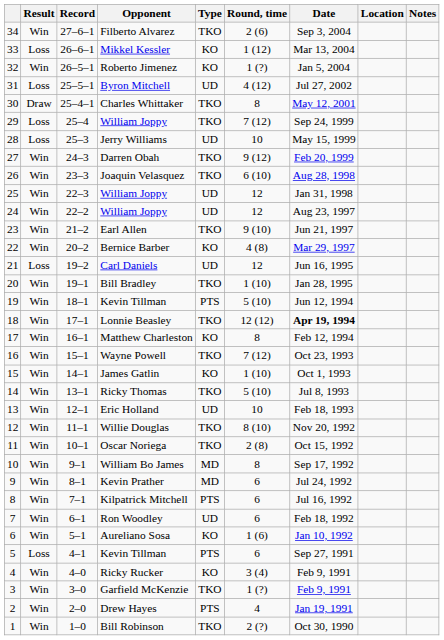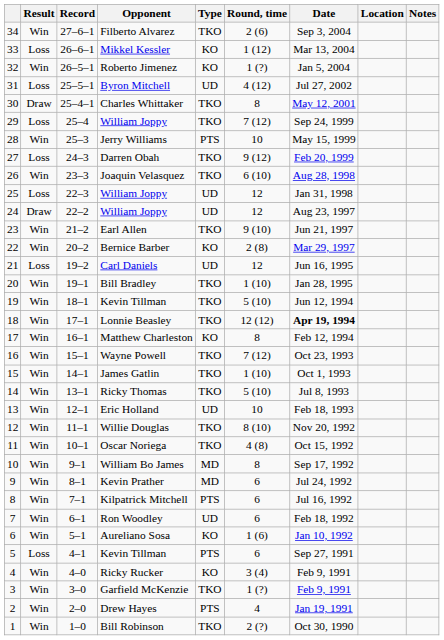Jerry Williams | Result: Loss -> Win
Jerry Williams | Type: UD -> PTS
Darren Obah | Result: Win -> Loss
25 / William Joppy | Result: Win -> Loss
24 / William Joppy | Result: Win -> Draw
Bernice Barber | Round, time: 4 (8) -> 2 (8)
19 / Kevin Tillman | Type: PTS -> TKO
James Gatlin | Type: KO -> TKO
Oscar Noriega | Round, time: 2 (8) -> 4 (8)
